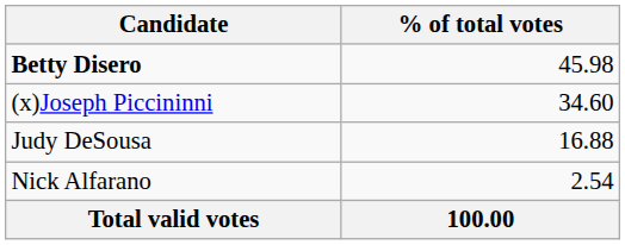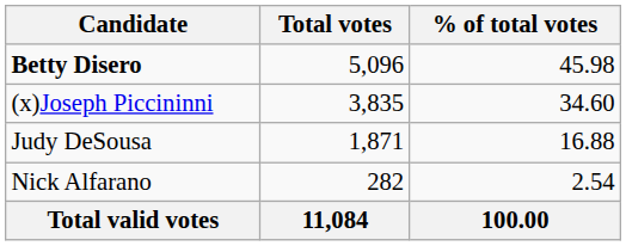+ column: Total votes | 5,096 | 3,835 | 1,871 | 282 | 11,084
